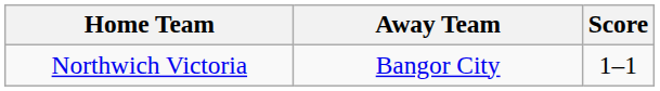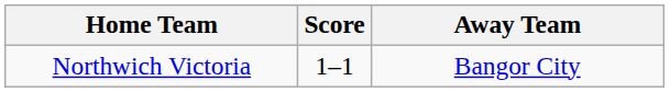columns swapped: Score <-> Away Team
